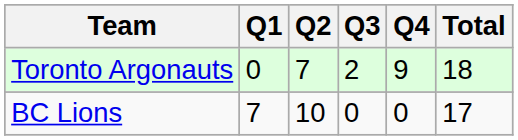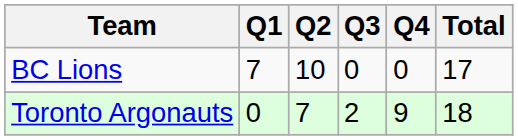rows swapped: BC Lions <-> Toronto Argonauts
